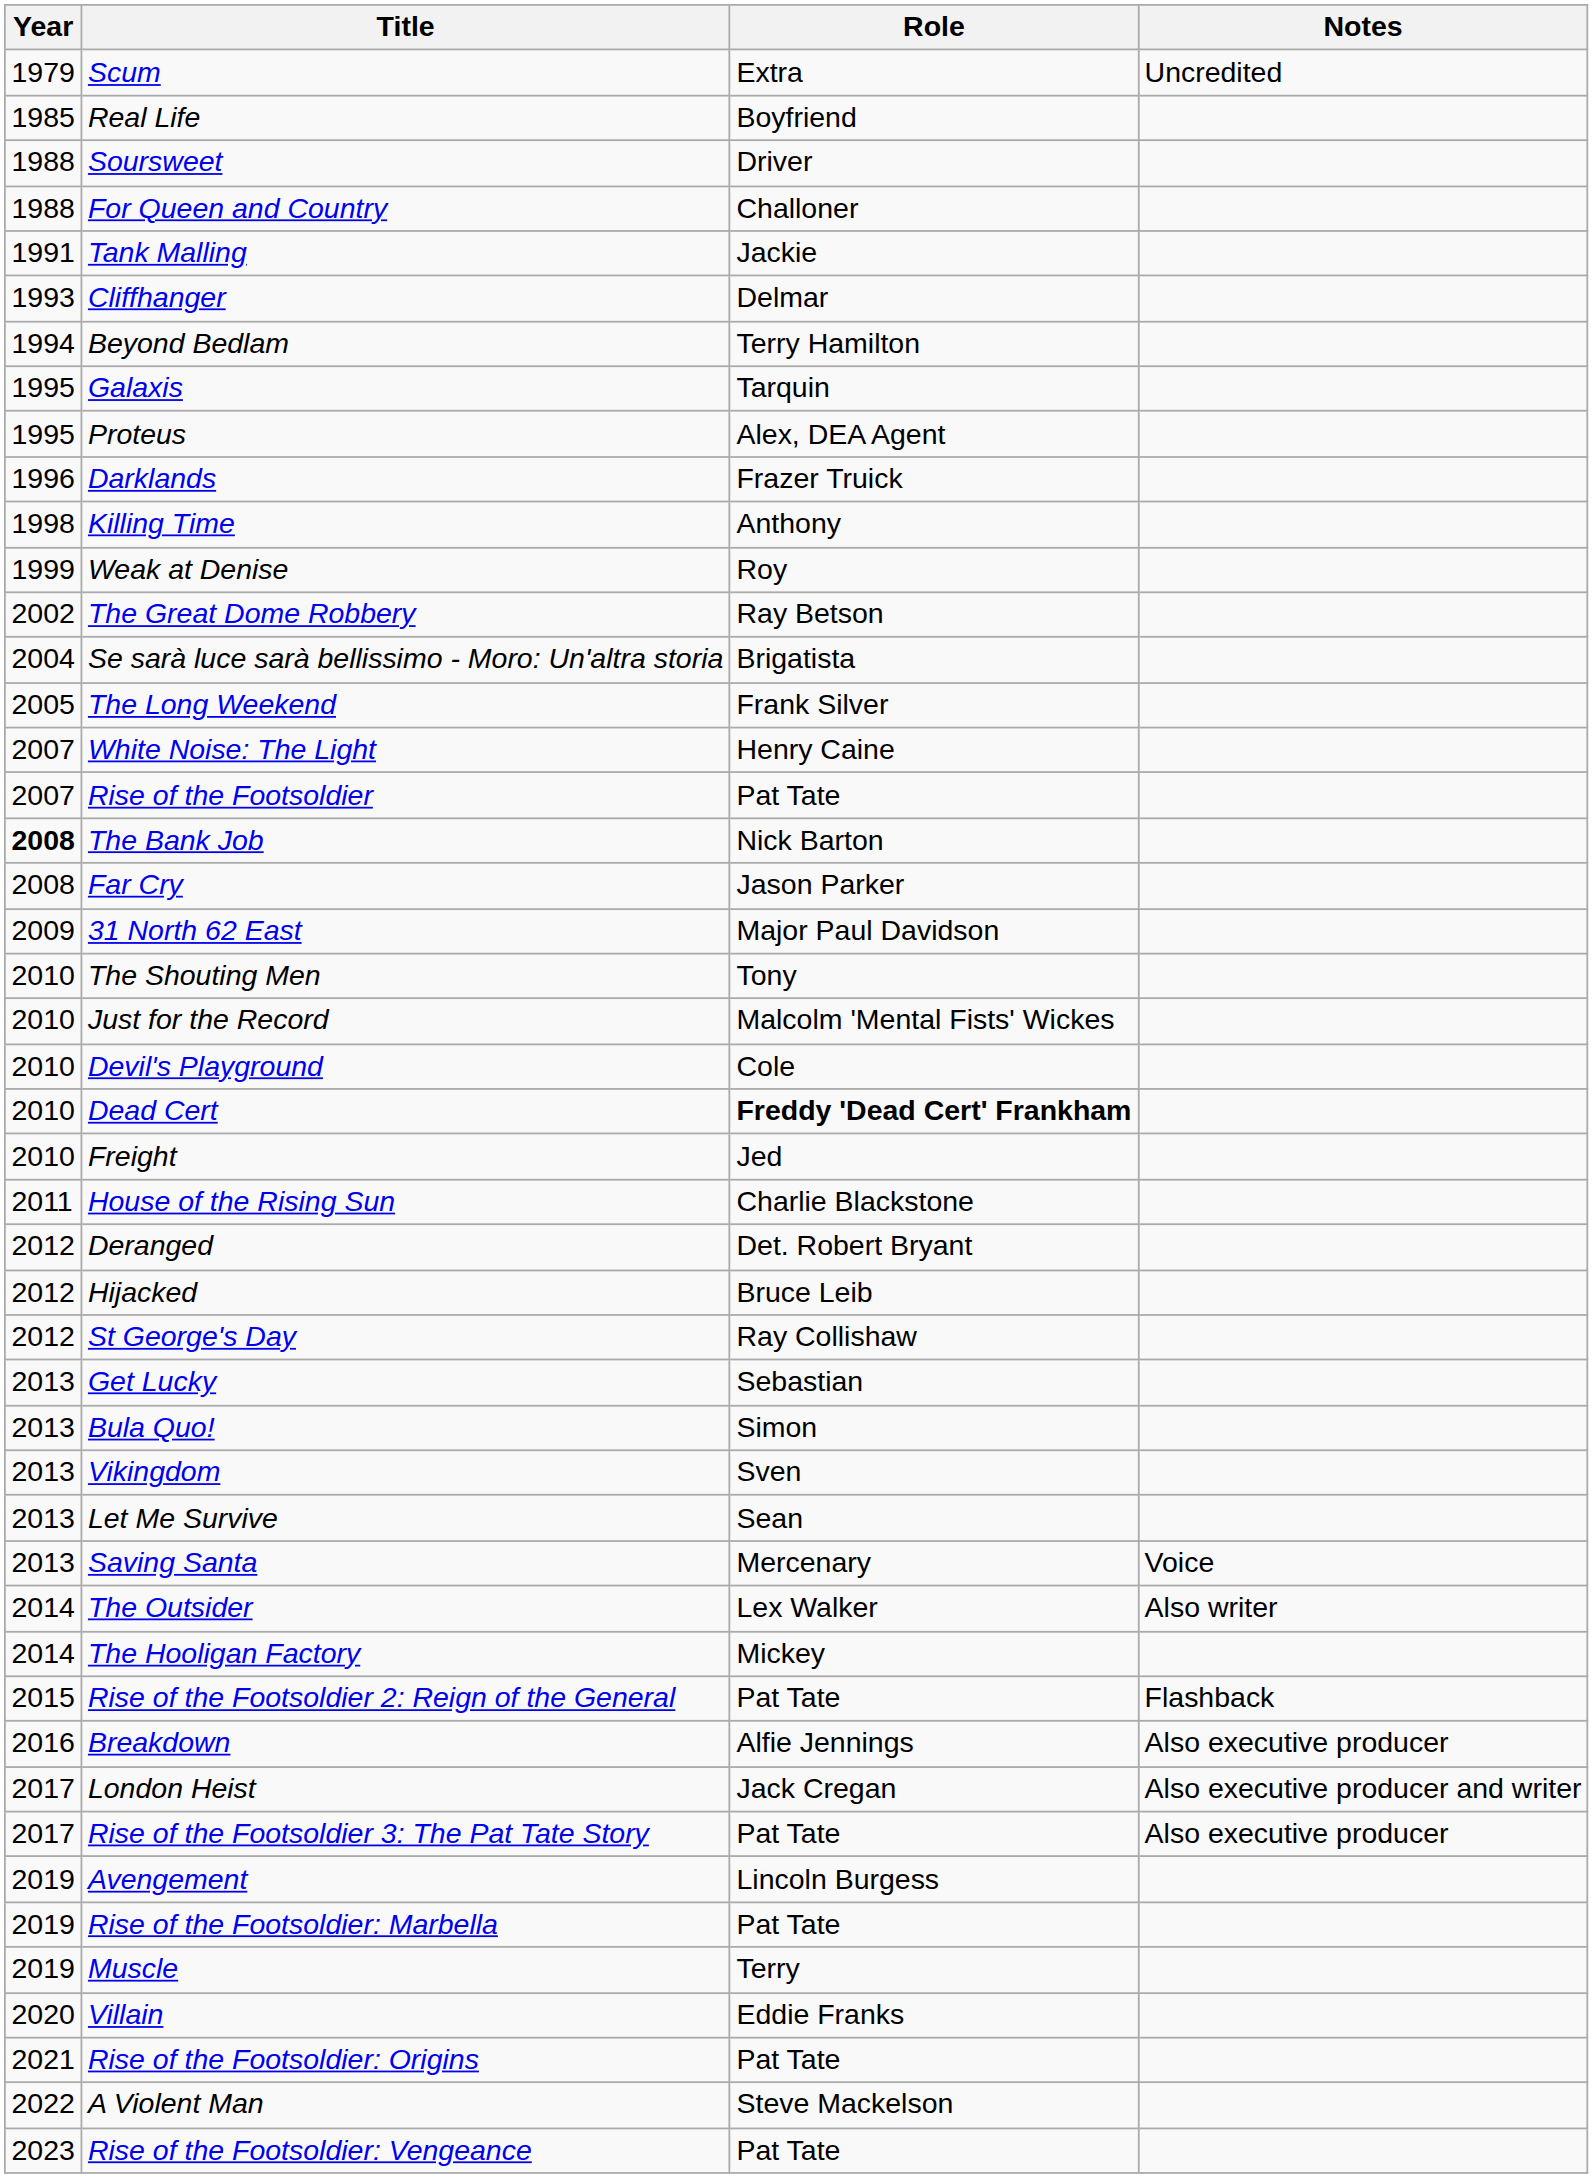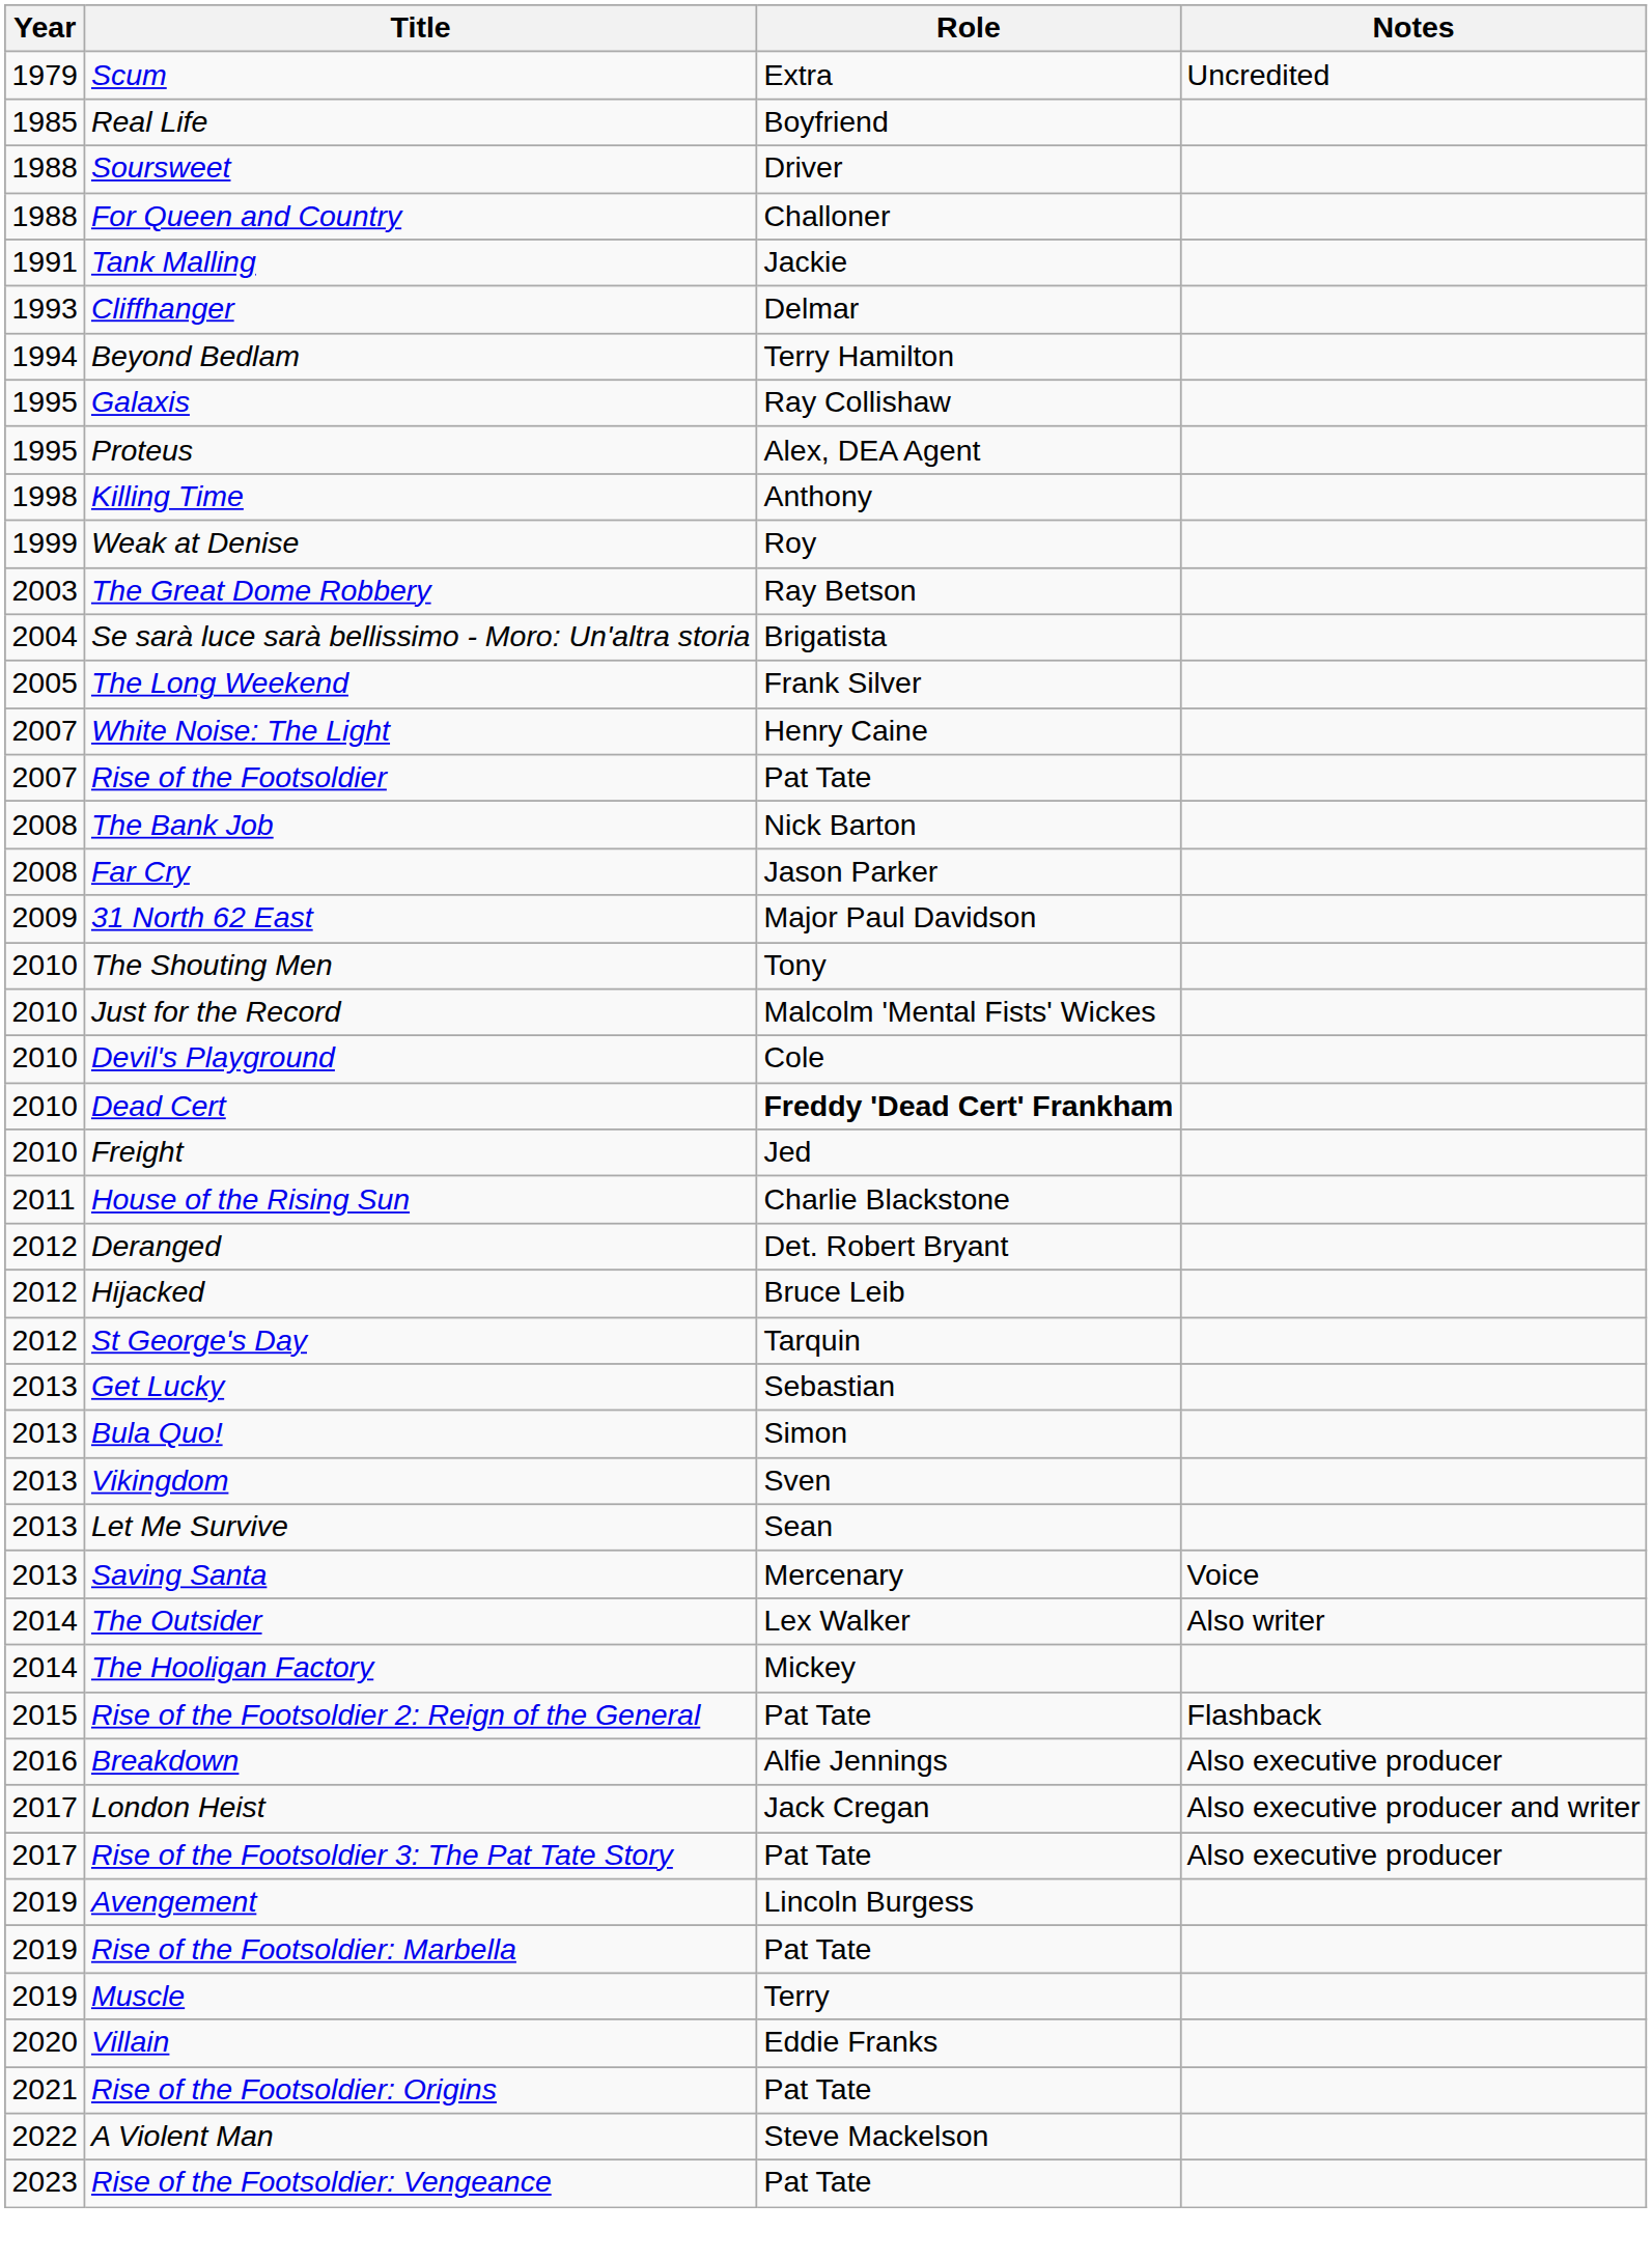Galaxis | Role: Tarquin -> Ray Collishaw
- row: 1996 | Darklands | Frazer Truick
The Great Dome Robbery | Year: 2002 -> 2003
The Bank Job | Year: bold -> normal
St George's Day | Role: Ray Collishaw -> Tarquin
